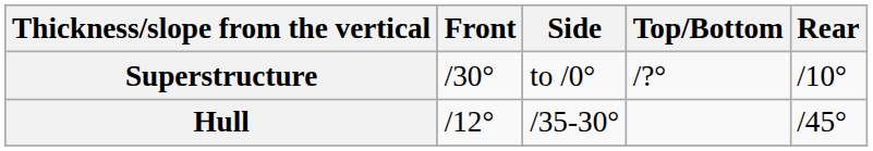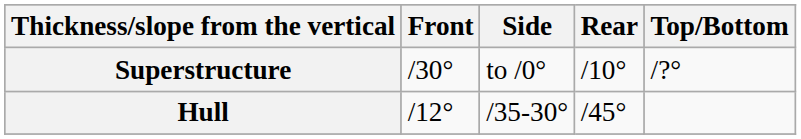columns swapped: Rear <-> Top/Bottom
